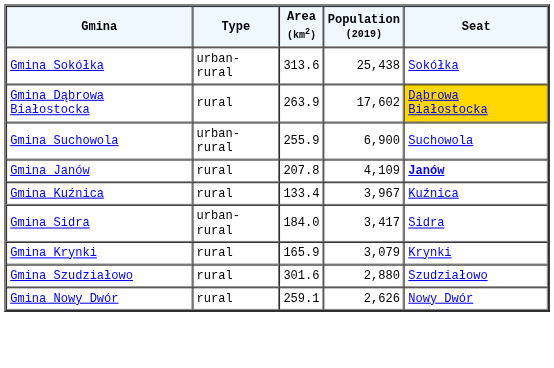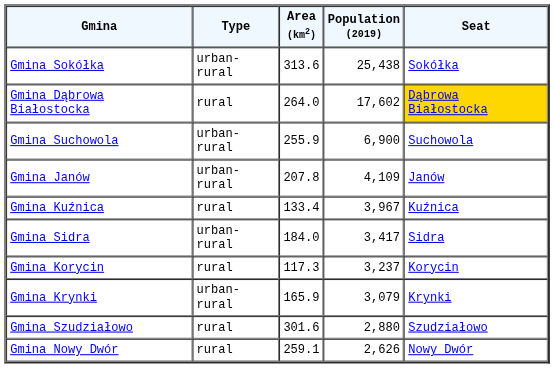Gmina Dąbrowa Białostocka | Area (km2): 263.9 -> 264.0
Gmina Janów | Type: rural -> urban-rural
Gmina Janów | Seat: bold -> normal
+ row: Gmina Korycin | rural | 117.3 | 3,237 | Korycin
Gmina Krynki | Type: rural -> urban-rural
